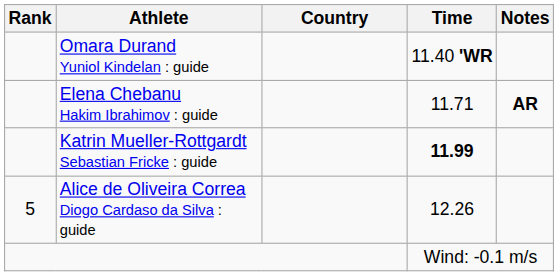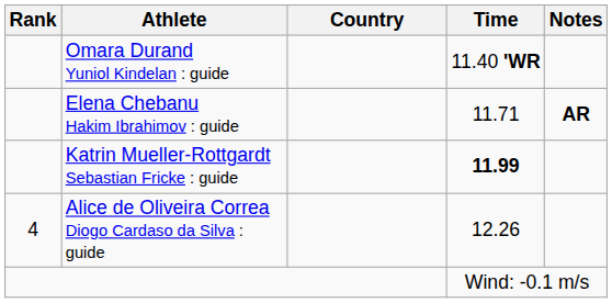Alice de Oliveira Correa Diogo Cardaso da Silva : guide | Rank: 5 -> 4
